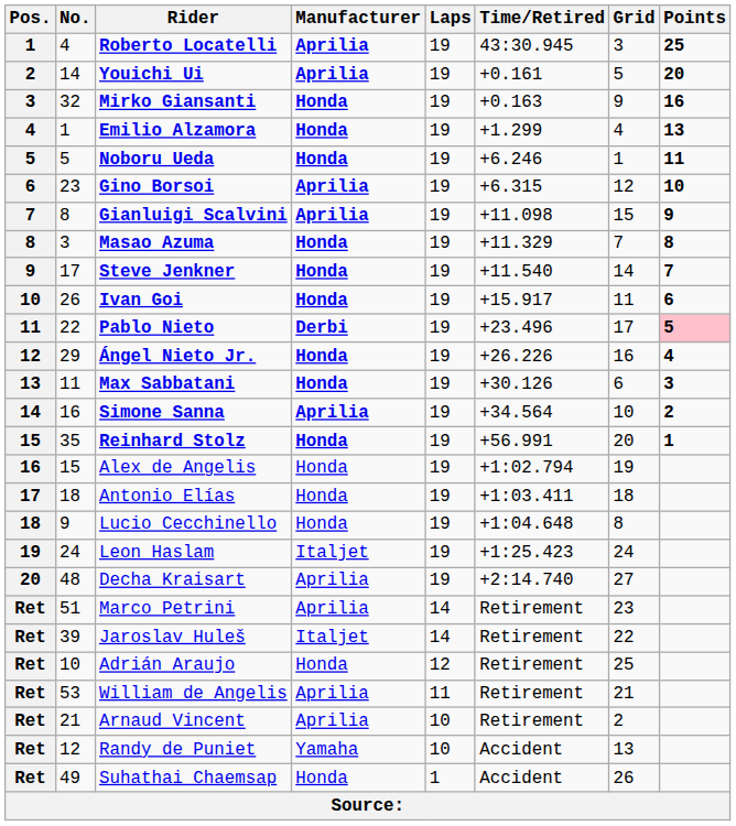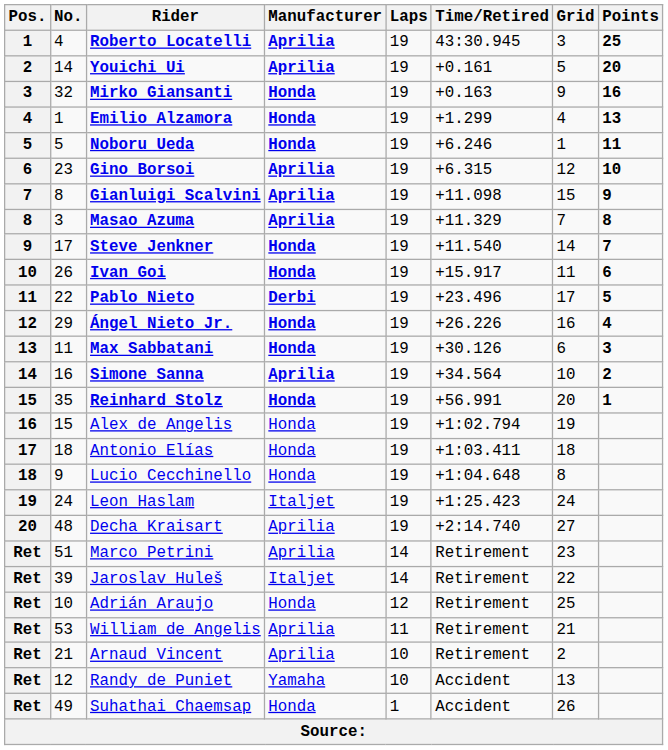Masao Azuma | Manufacturer: Honda -> Aprilia
Pablo Nieto | Points: pink background -> no background
